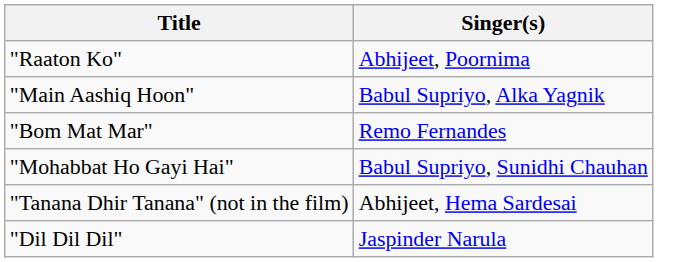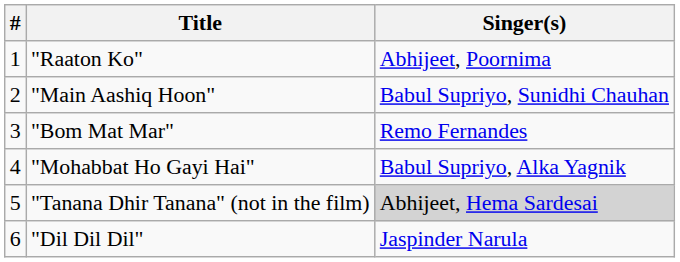+ column: # | 1 | 2 | 3 | 4 | 5 | 6
"Main Aashiq Hoon" | Singer(s): Babul Supriyo, Alka Yagnik -> Babul Supriyo, Sunidhi Chauhan
"Mohabbat Ho Gayi Hai" | Singer(s): Babul Supriyo, Sunidhi Chauhan -> Babul Supriyo, Alka Yagnik
"Tanana Dhir Tanana" (not in the film) | Singer(s): no background -> lightgrey background
